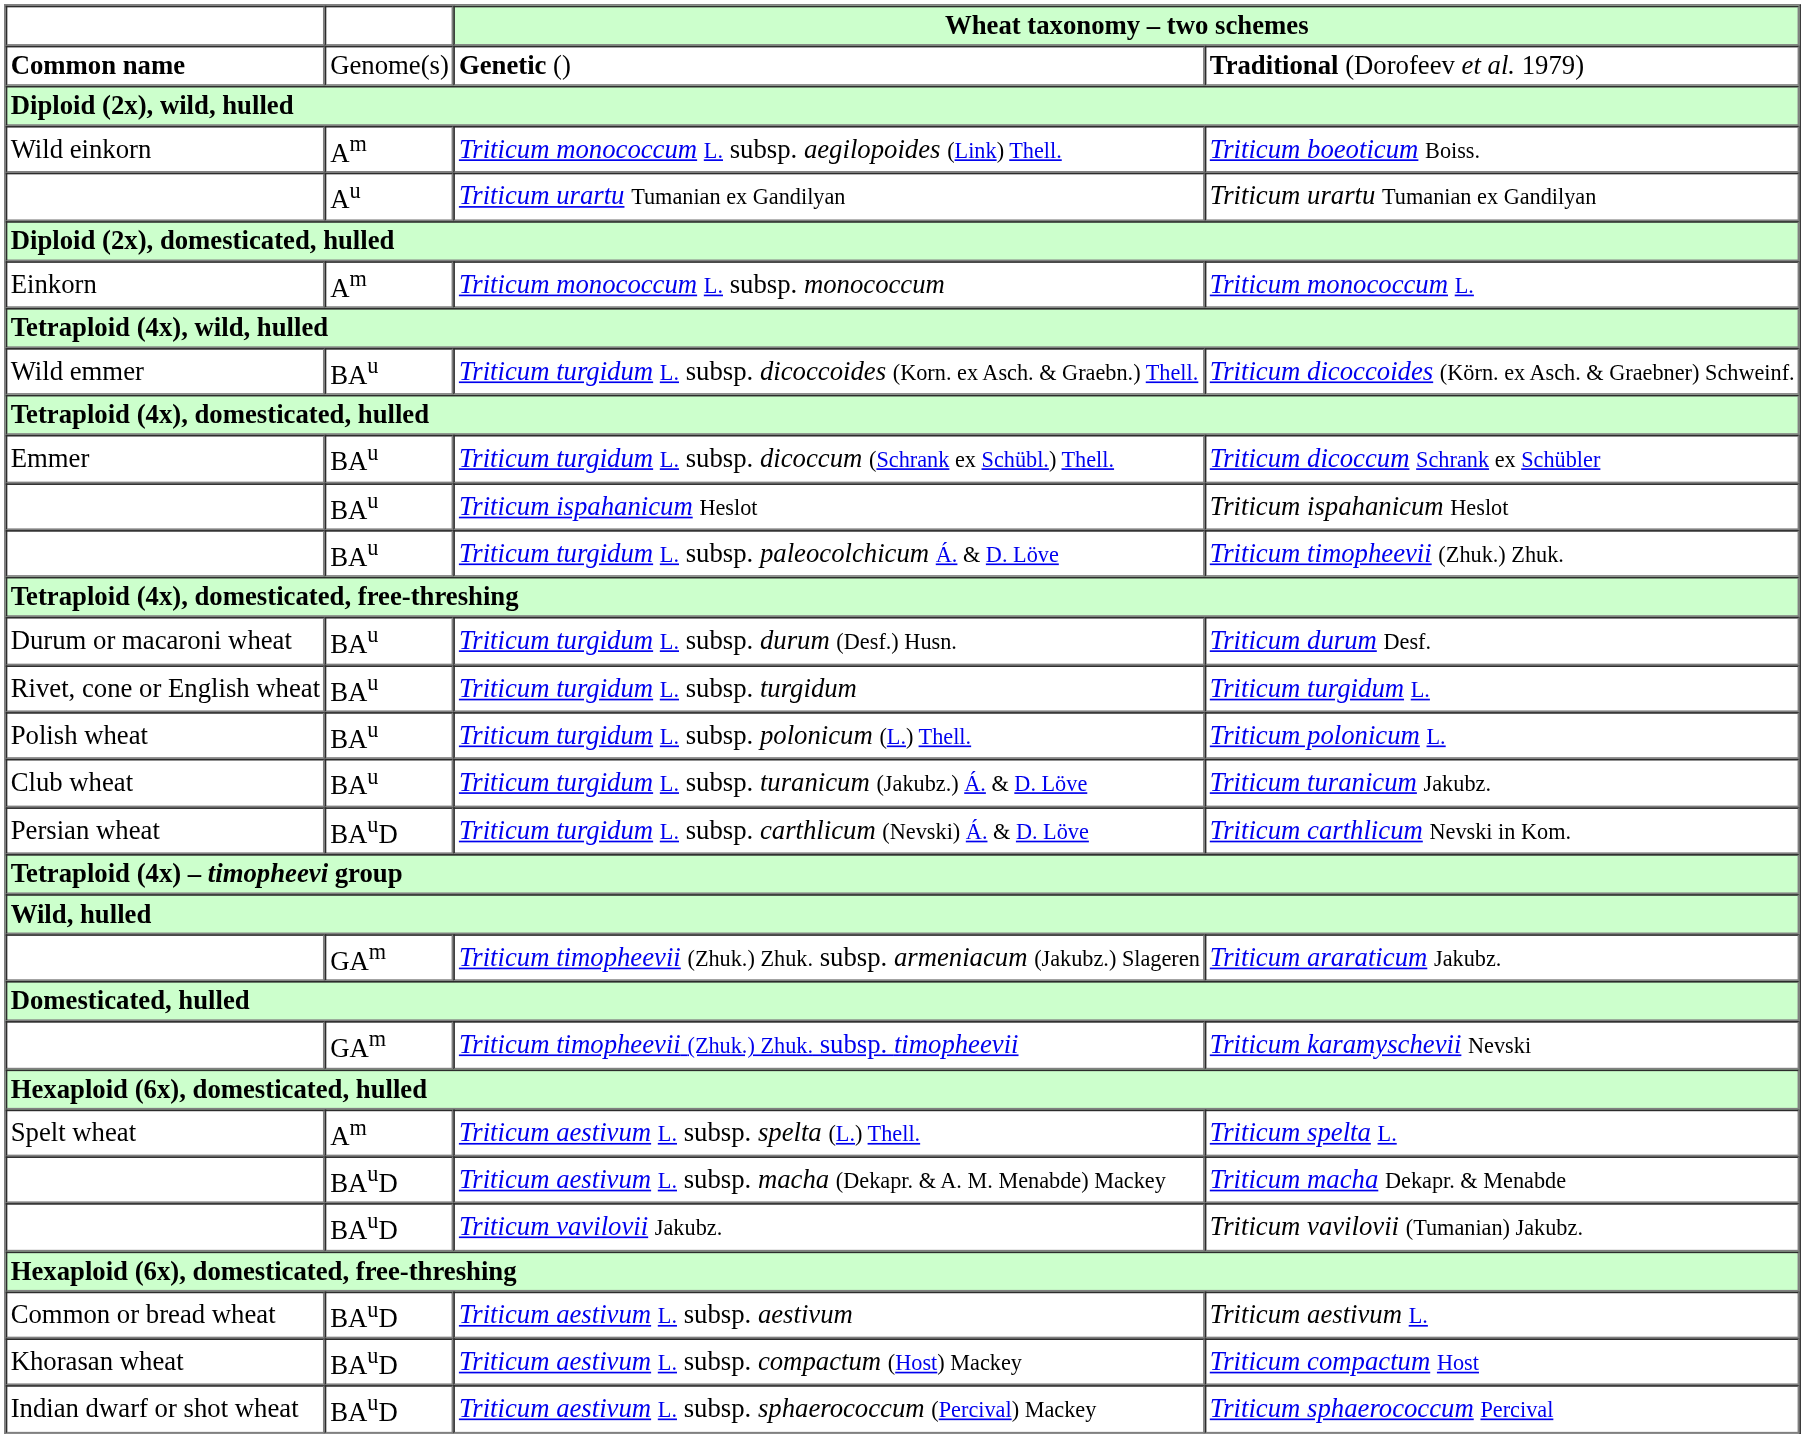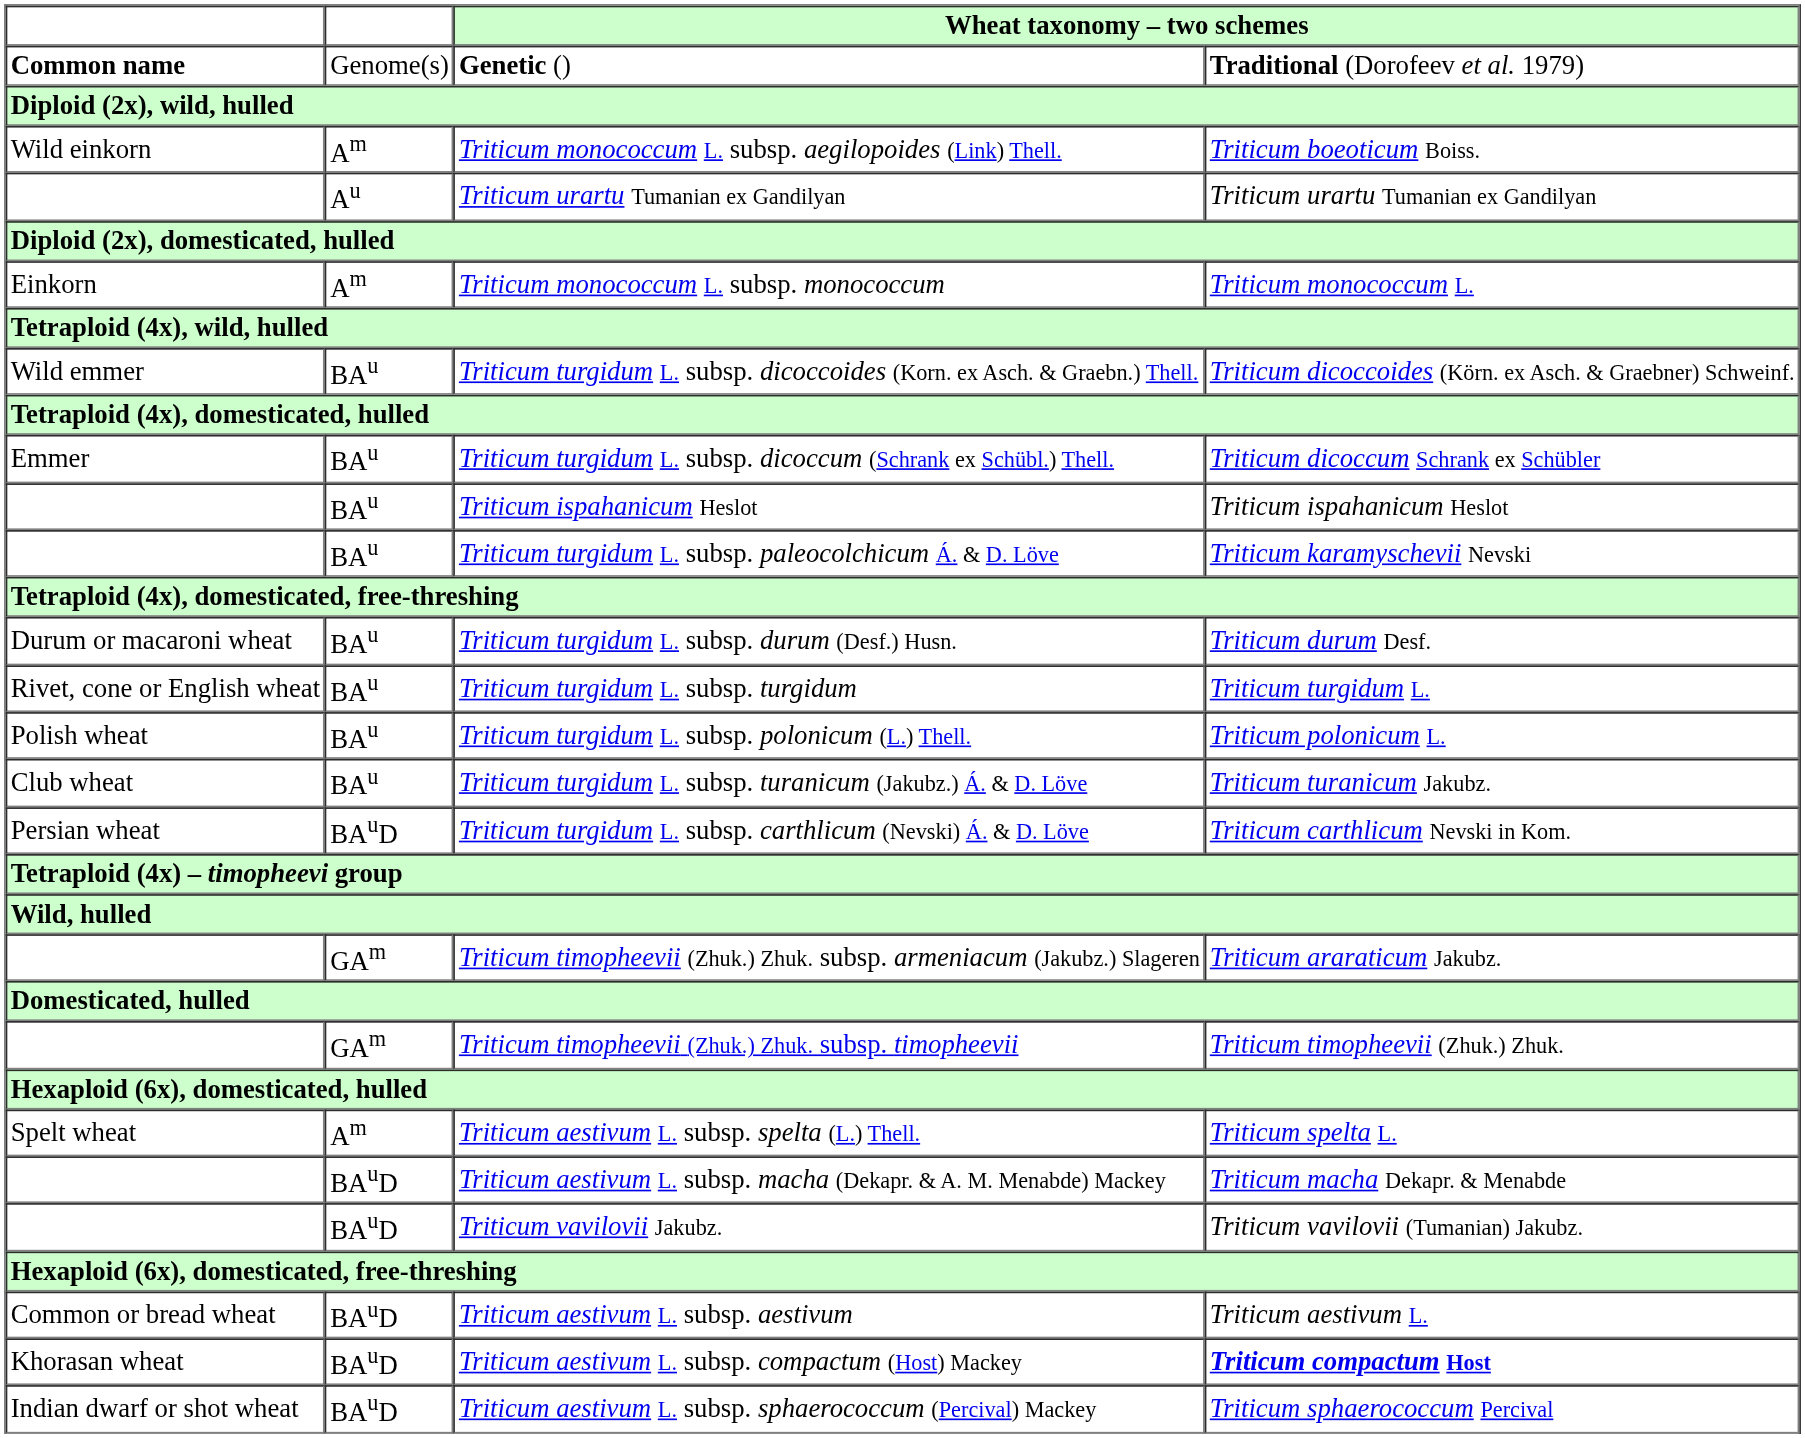Triticum turgidum L. subsp. paleocolchicum Á. & D. Löve | column 4: Triticum timopheevii (Zhuk.) Zhuk. -> Triticum karamyschevii Nevski
Triticum timopheevii (Zhuk.) Zhuk. subsp. timopheevii | column 4: Triticum karamyschevii Nevski -> Triticum timopheevii (Zhuk.) Zhuk.
Triticum aestivum L. subsp. compactum (Host) Mackey | column 4: normal -> bold
